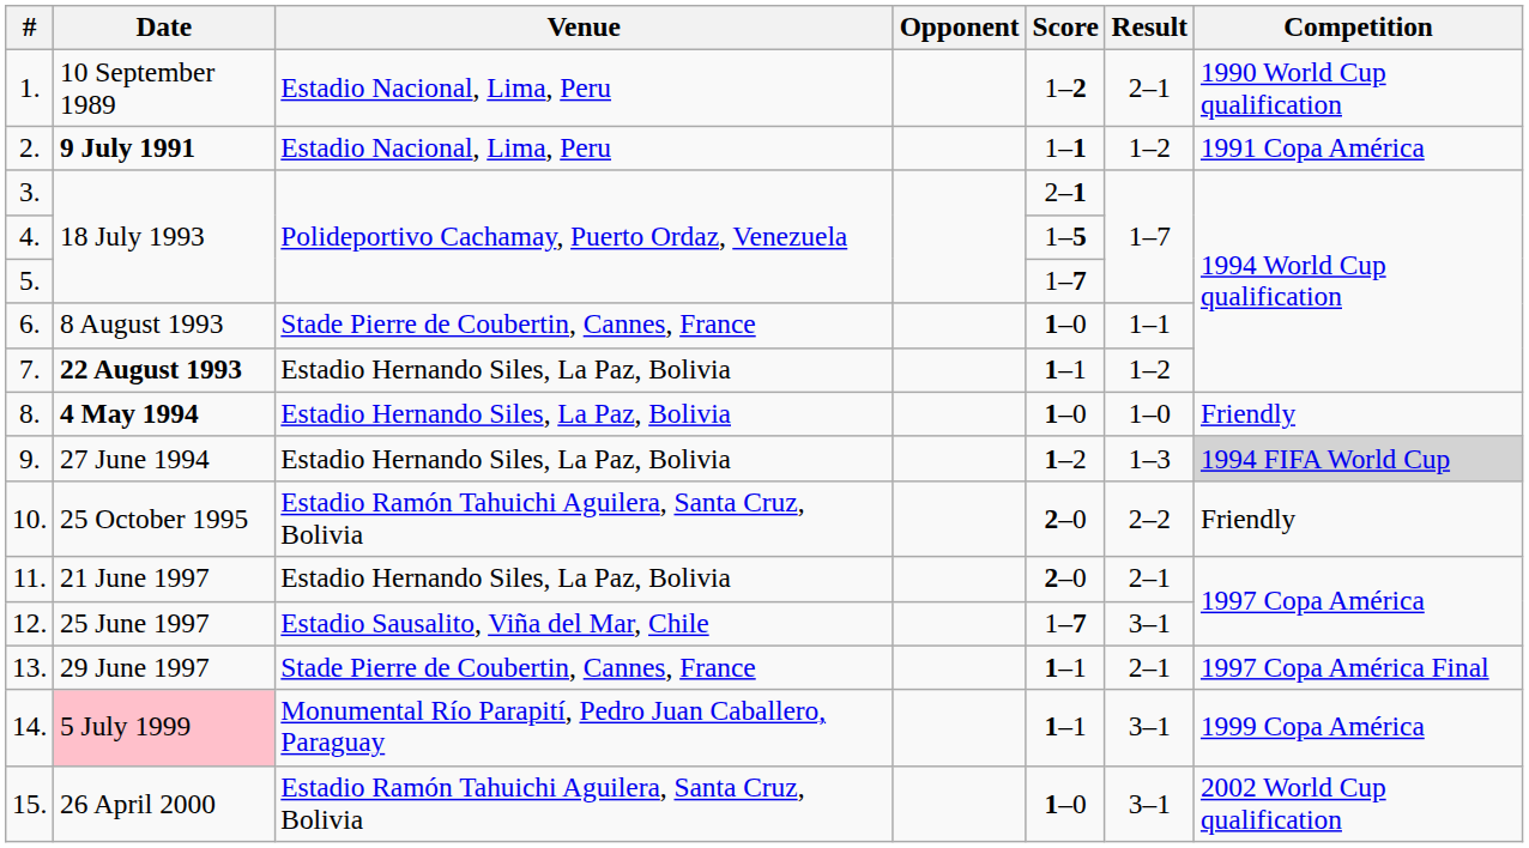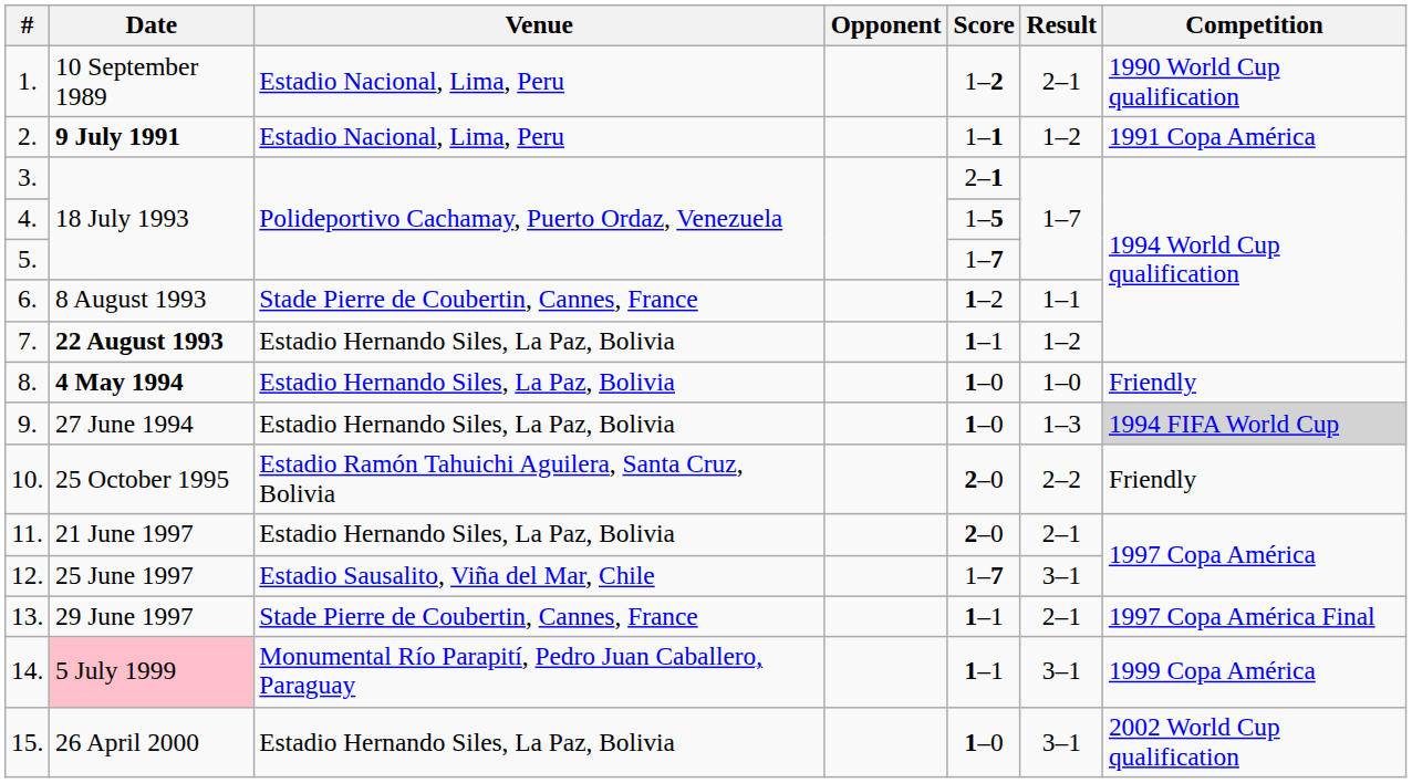6. | Score: 1–0 -> 1–2
9. | Score: 1–2 -> 1–0
15. | Venue: Estadio Ramón Tahuichi Aguilera, Santa Cruz, Bolivia -> Estadio Hernando Siles, La Paz, Bolivia
